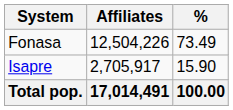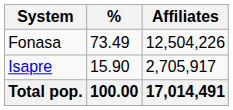columns swapped: Affiliates <-> %
